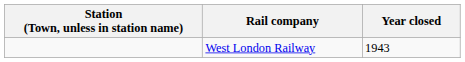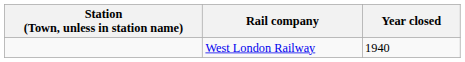West London Railway | Year closed: 1943 -> 1940
